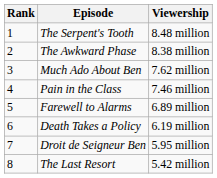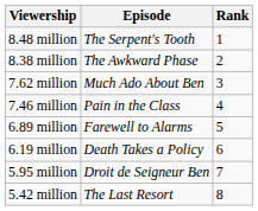columns swapped: Rank <-> Viewership
